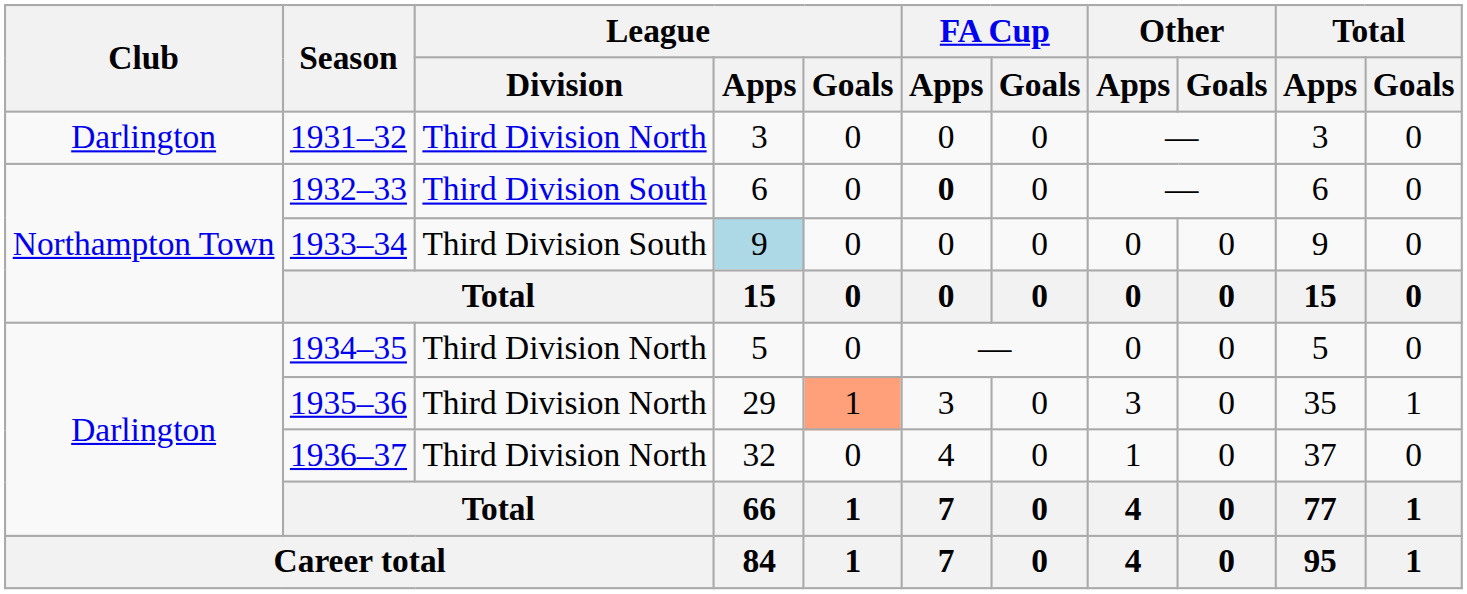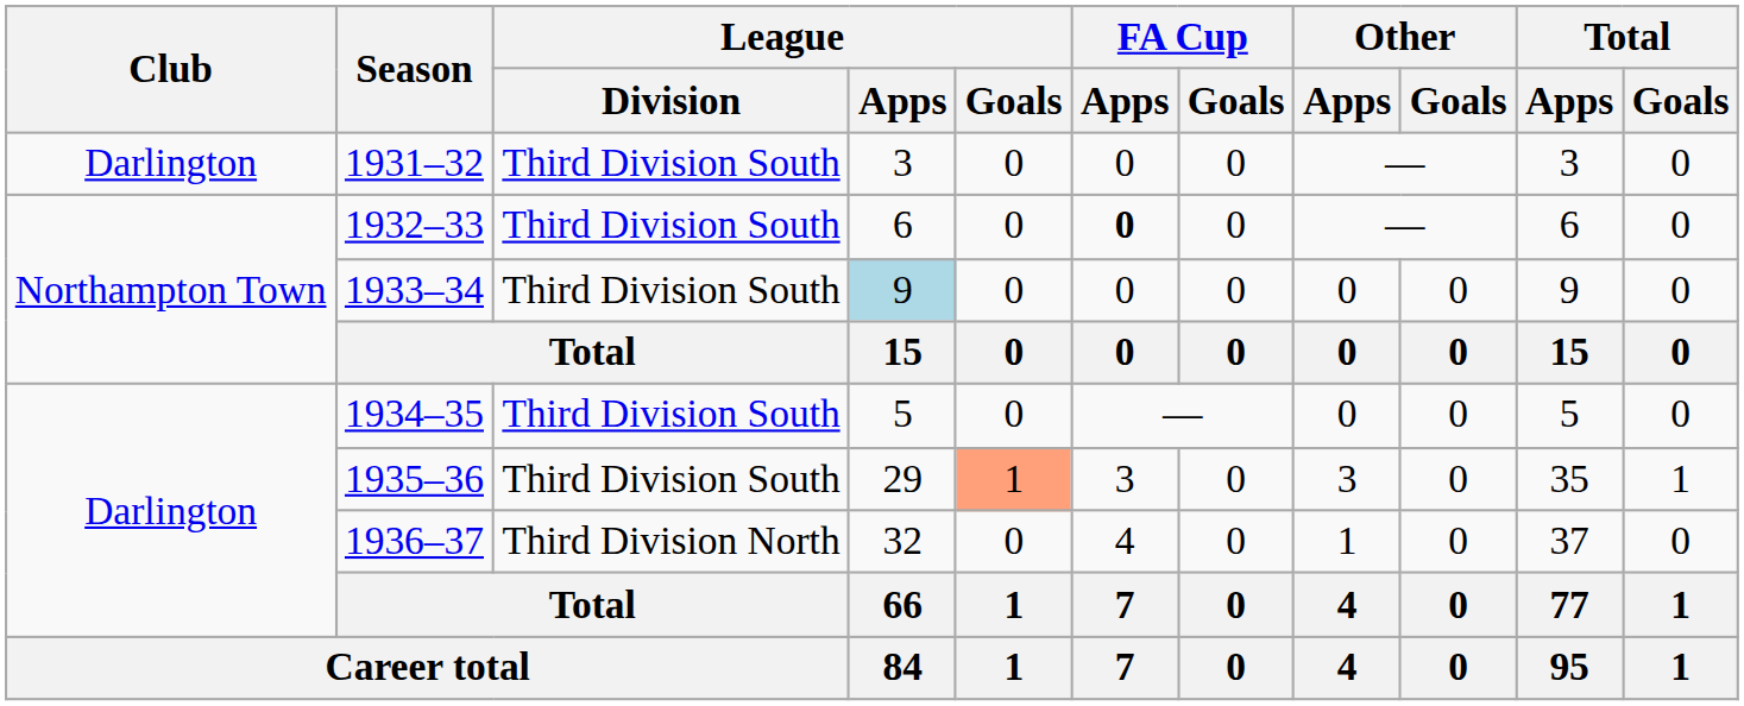1931–32 | League / Division: Third Division North -> Third Division South
1934–35 | League / Division: Third Division North -> Third Division South
1935–36 | League / Division: Third Division North -> Third Division South
